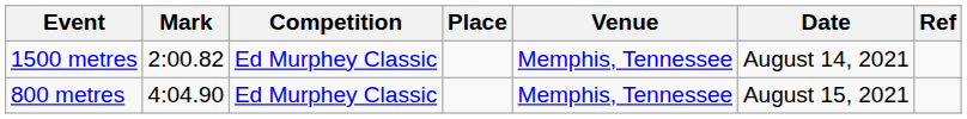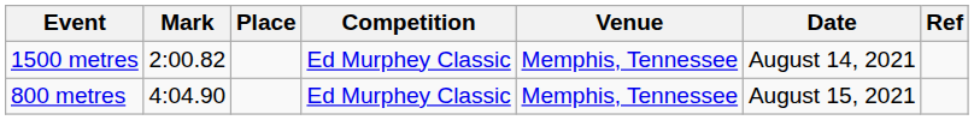columns swapped: Place <-> Competition
